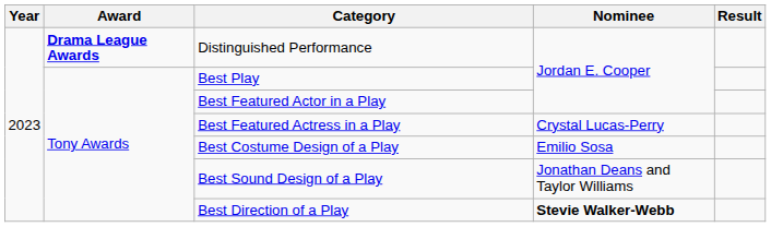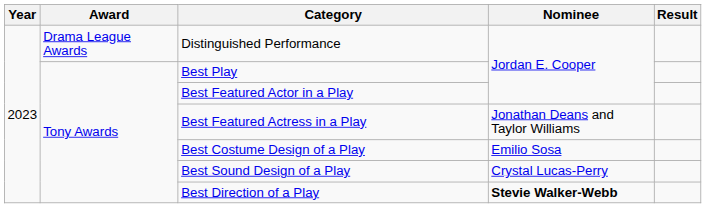Distinguished Performance | Award: bold -> normal
Best Featured Actress in a Play | Nominee: Crystal Lucas-Perry -> Jonathan Deans and Taylor Williams
Best Sound Design of a Play | Nominee: Jonathan Deans and Taylor Williams -> Crystal Lucas-Perry
